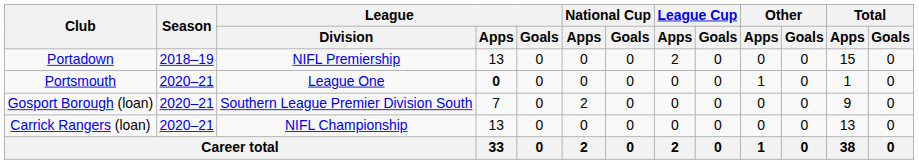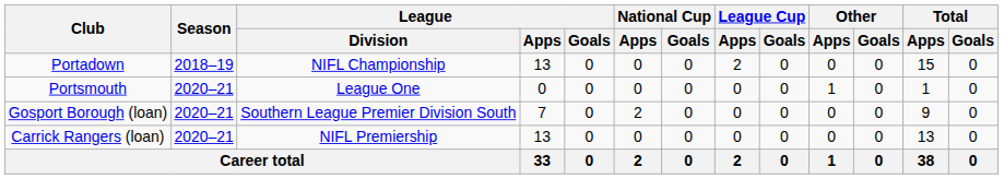Portadown | League / Division: NIFL Premiership -> NIFL Championship
Portsmouth | League / Apps: bold -> normal
Carrick Rangers (loan) | League / Division: NIFL Championship -> NIFL Premiership
